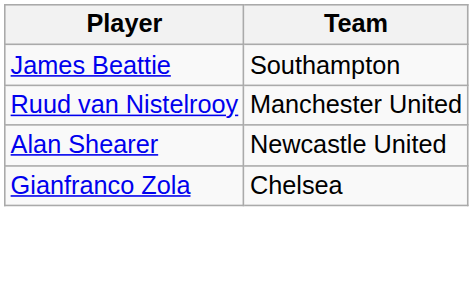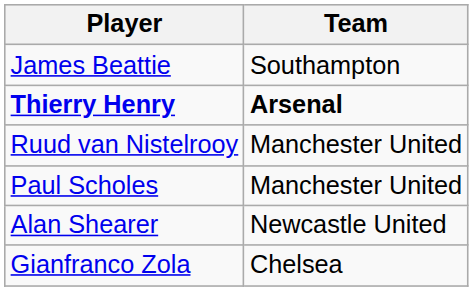+ row: Thierry Henry | Arsenal
+ row: Paul Scholes | Manchester United
